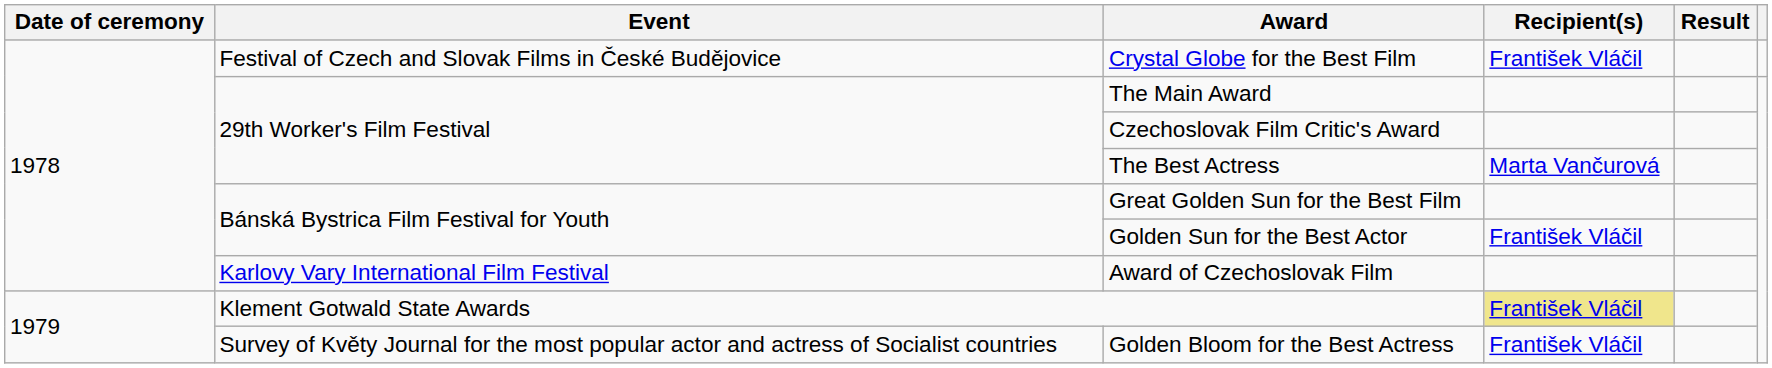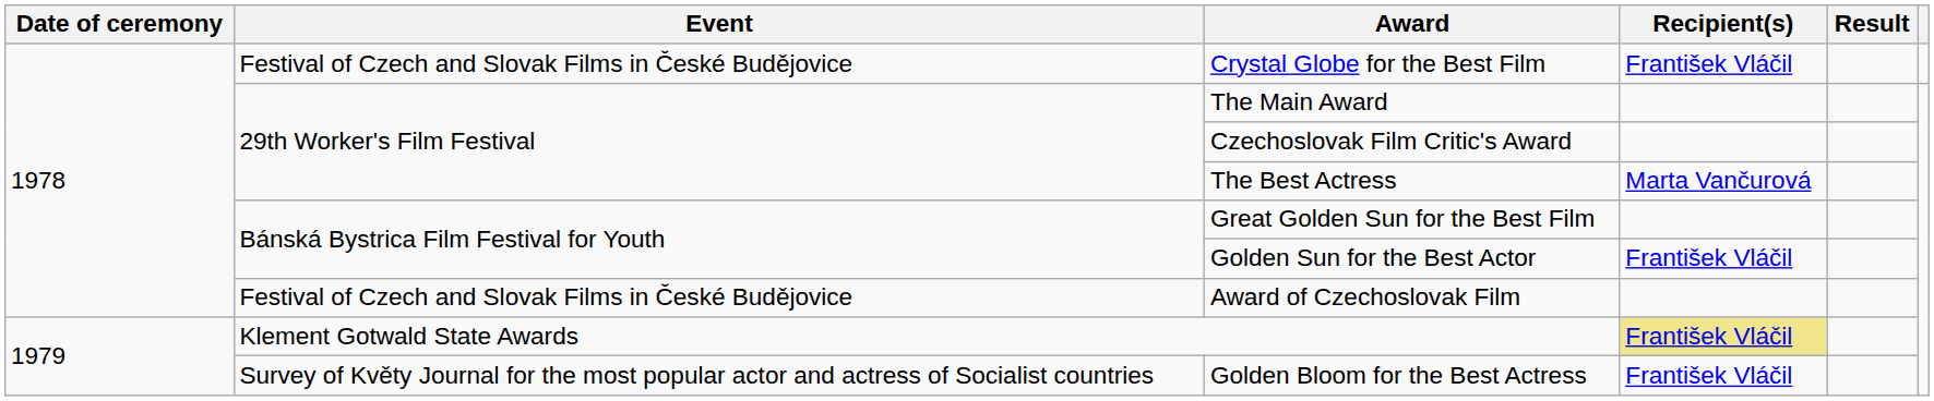Award of Czechoslovak Film | Event: Karlovy Vary International Film Festival -> Festival of Czech and Slovak Films in České Budějovice
